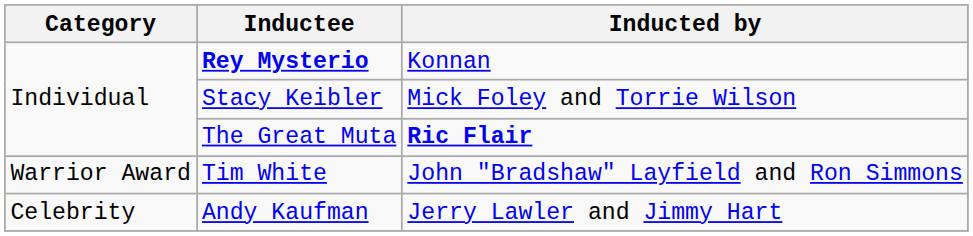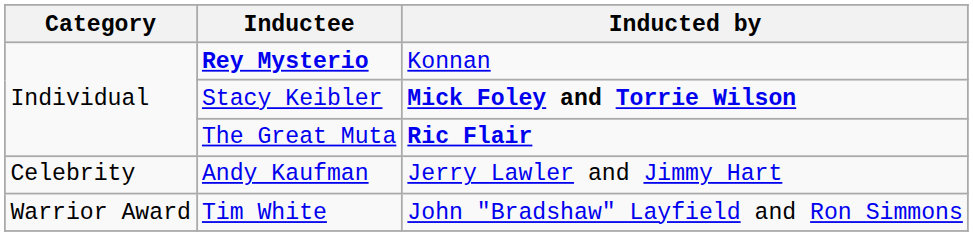Stacy Keibler | Inducted by: normal -> bold
rows swapped: Andy Kaufman <-> Tim White
